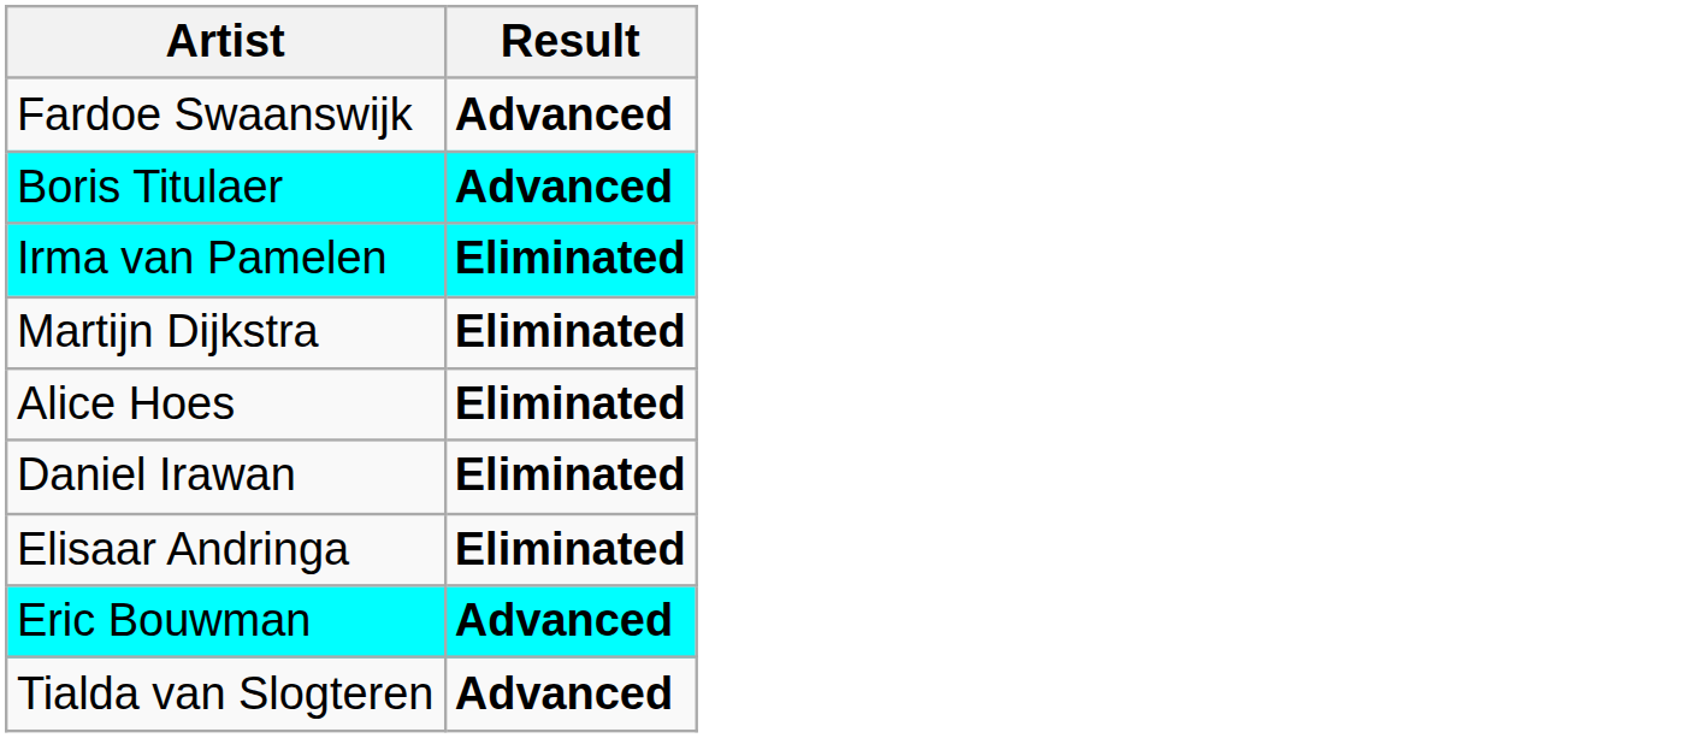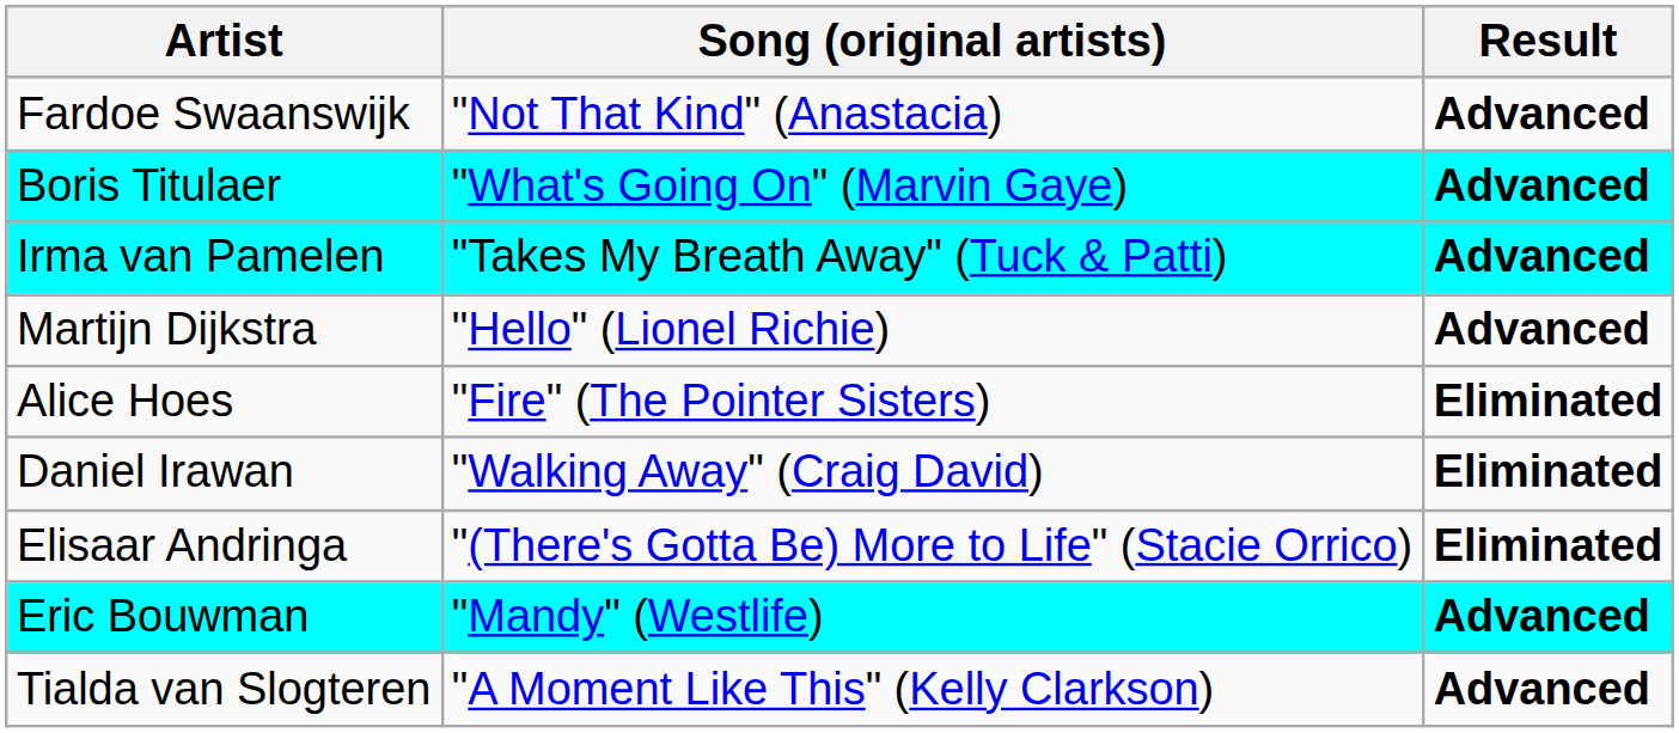+ column: Song (original artists) | "Not That Kind" (Anastacia) | "What's Going On" (Marvin Gaye) | "Takes My Breath Away" (Tuck & Patti) | "Hello" (Lionel Richie) | "Fire" (The Pointer Sisters) | "Walking Away" (Craig David) | "(There's Gotta Be) More to Life" (Stacie Orrico) | "Mandy" (Westlife) | "A Moment Like This" (Kelly Clarkson)
Irma van Pamelen | Result: Eliminated -> Advanced
Martijn Dijkstra | Result: Eliminated -> Advanced
